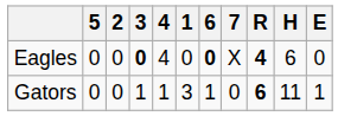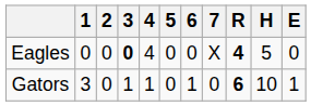columns swapped: 1 <-> 5
Eagles | 6: bold -> normal
Eagles | H: 6 -> 5
Gators | H: 11 -> 10
